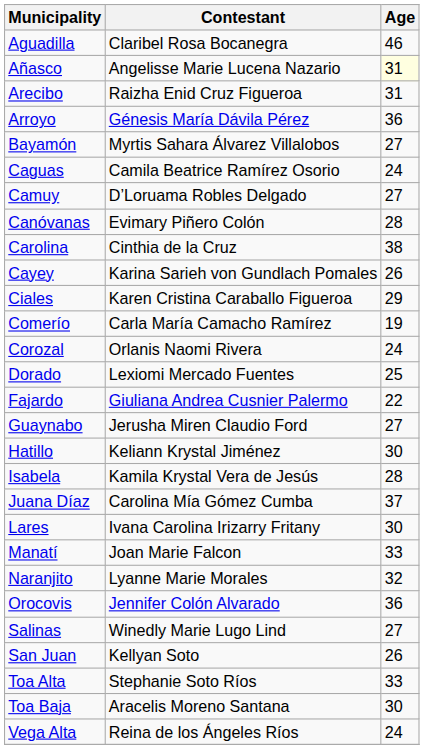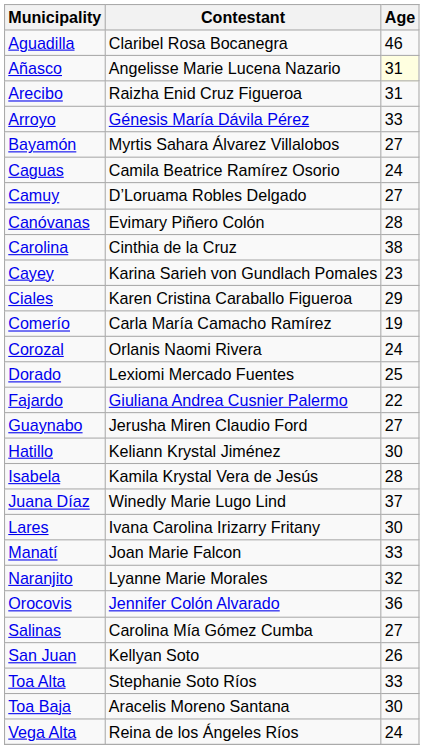Arroyo | Age: 36 -> 33
Cayey | Age: 26 -> 23
Juana Díaz | Contestant: Carolina Mía Gómez Cumba -> Winedly Marie Lugo Lind
Salinas | Contestant: Winedly Marie Lugo Lind -> Carolina Mía Gómez Cumba
